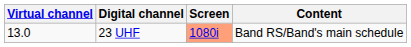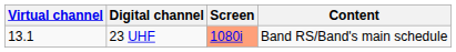23 UHF | Virtual channel: 13.0 -> 13.1
